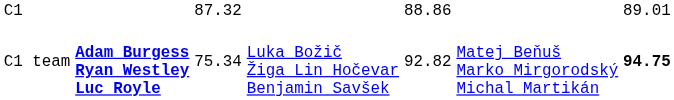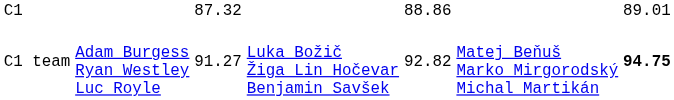C1 team | column 2: bold -> normal
C1 team | column 3: 75.34 -> 91.27
